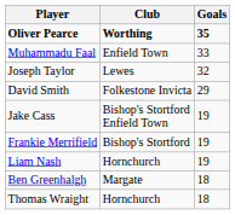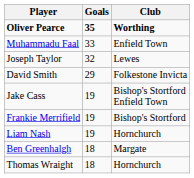columns swapped: Club <-> Goals
